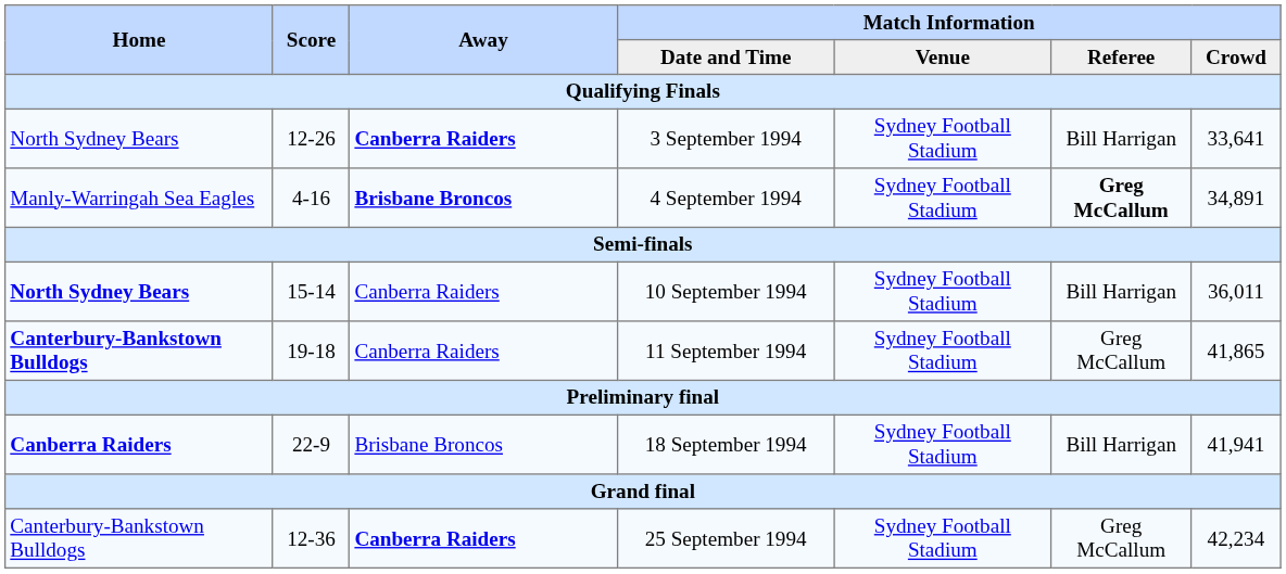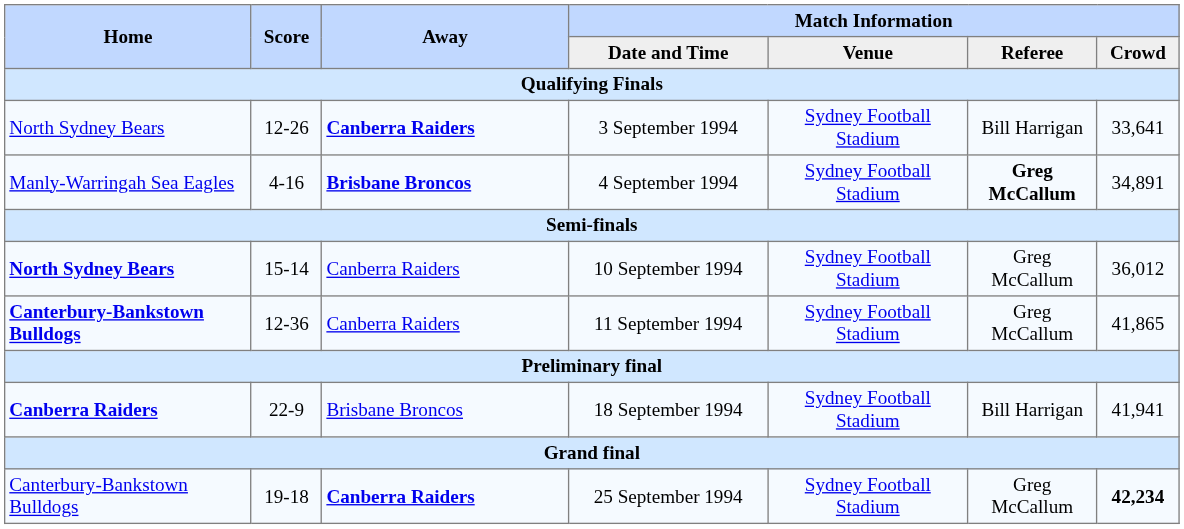10 September 1994 | Match Information / Referee: Bill Harrigan -> Greg McCallum
10 September 1994 | Match Information / Crowd: 36,011 -> 36,012
11 September 1994 | Score: 19-18 -> 12-36
25 September 1994 | Score: 12-36 -> 19-18
25 September 1994 | Match Information / Crowd: normal -> bold
